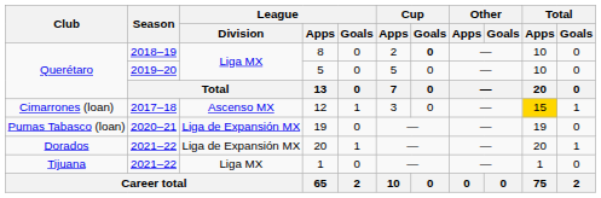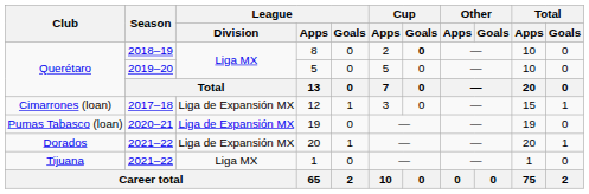12 | League / Division: Ascenso MX -> Liga de Expansión MX
12 | Total / Apps: gold background -> no background
